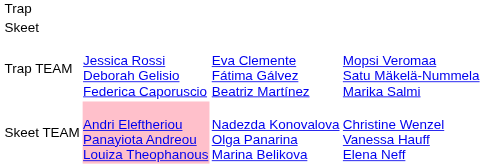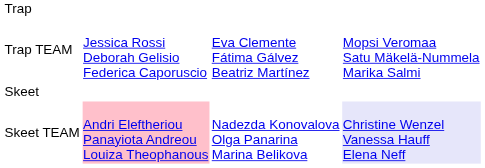rows swapped: Trap TEAM <-> Skeet
Skeet TEAM | column 4: no background -> lavender background
